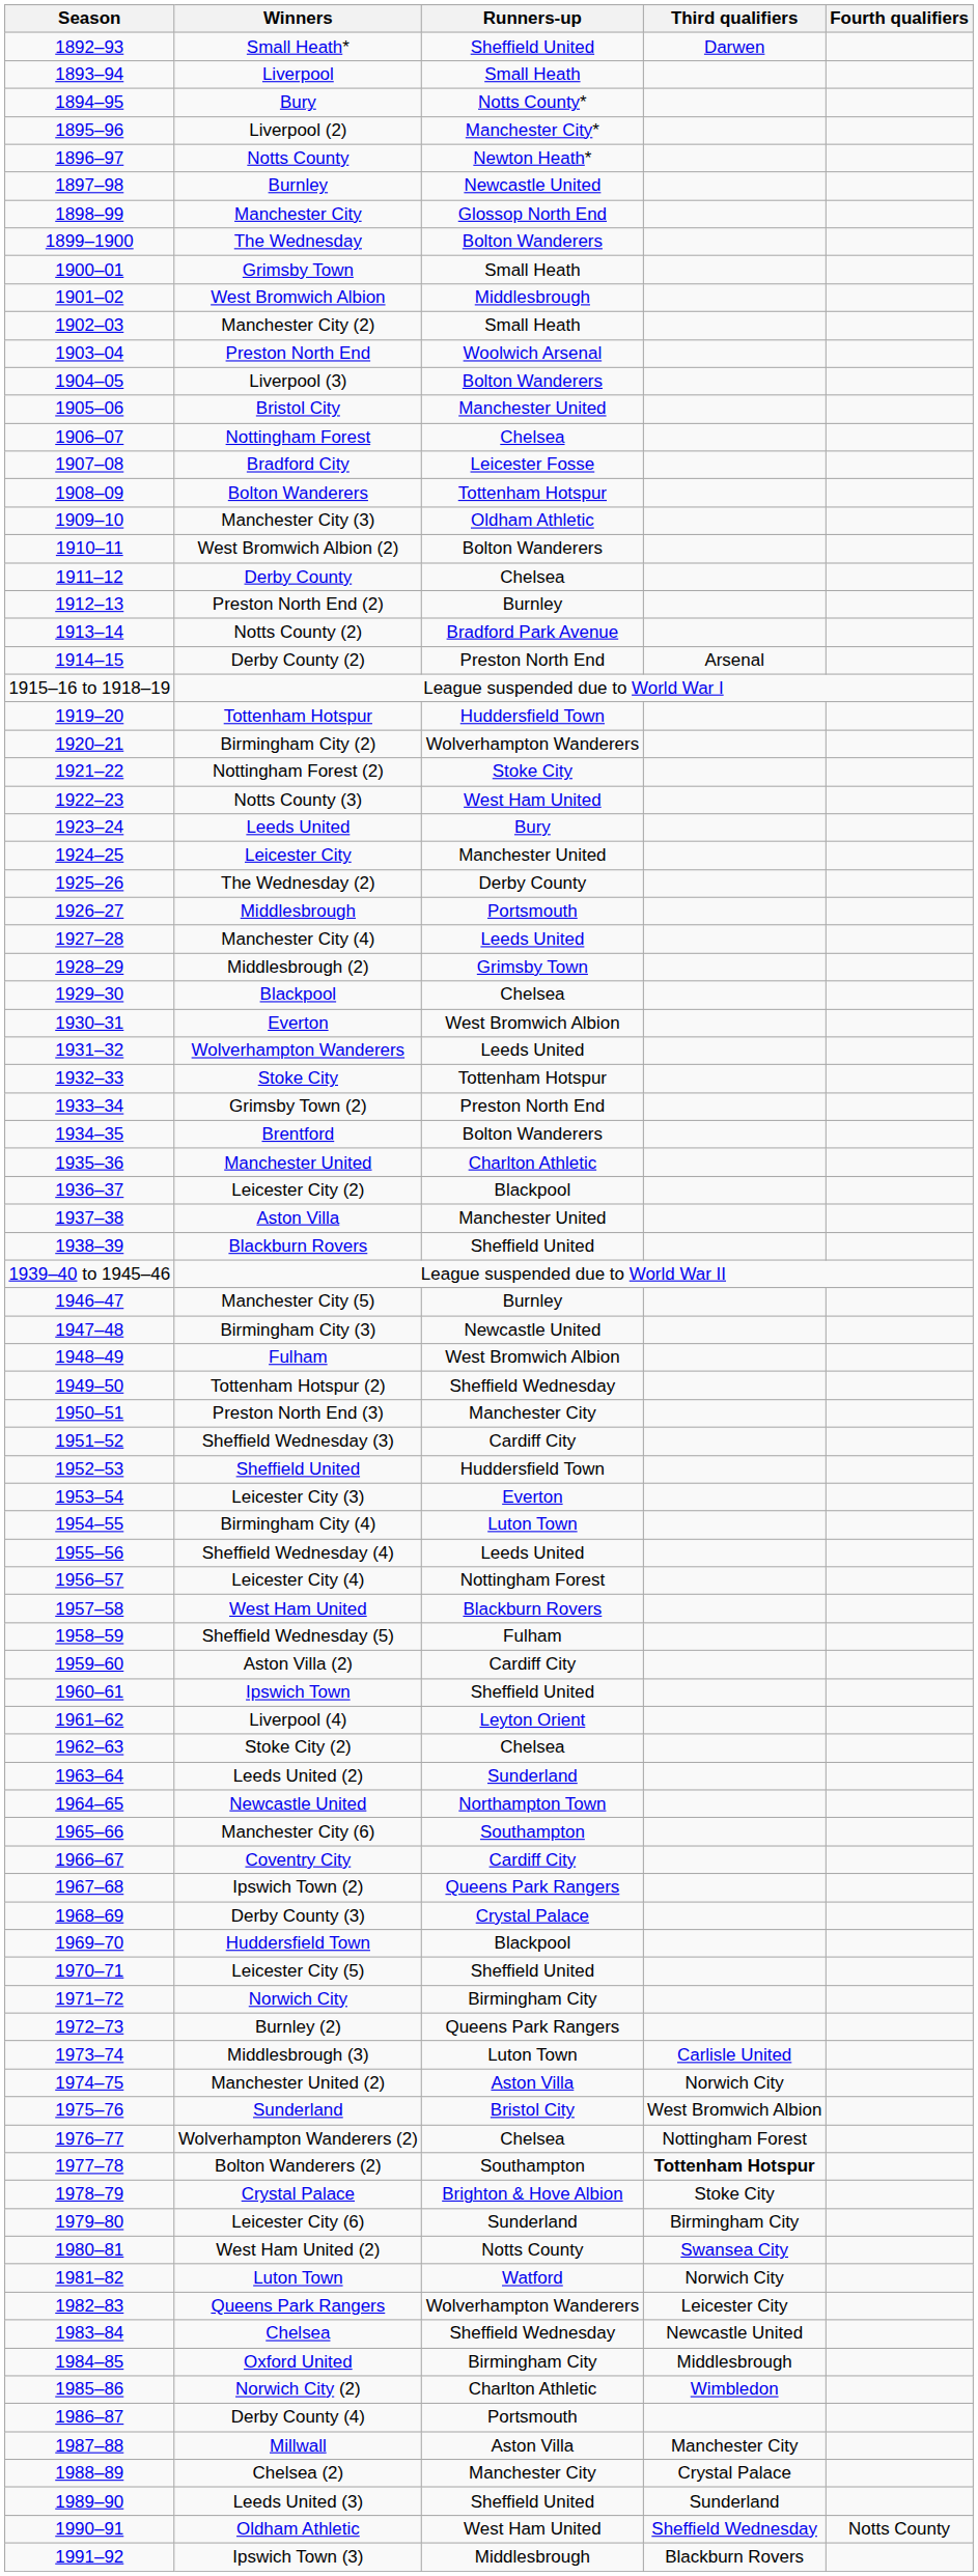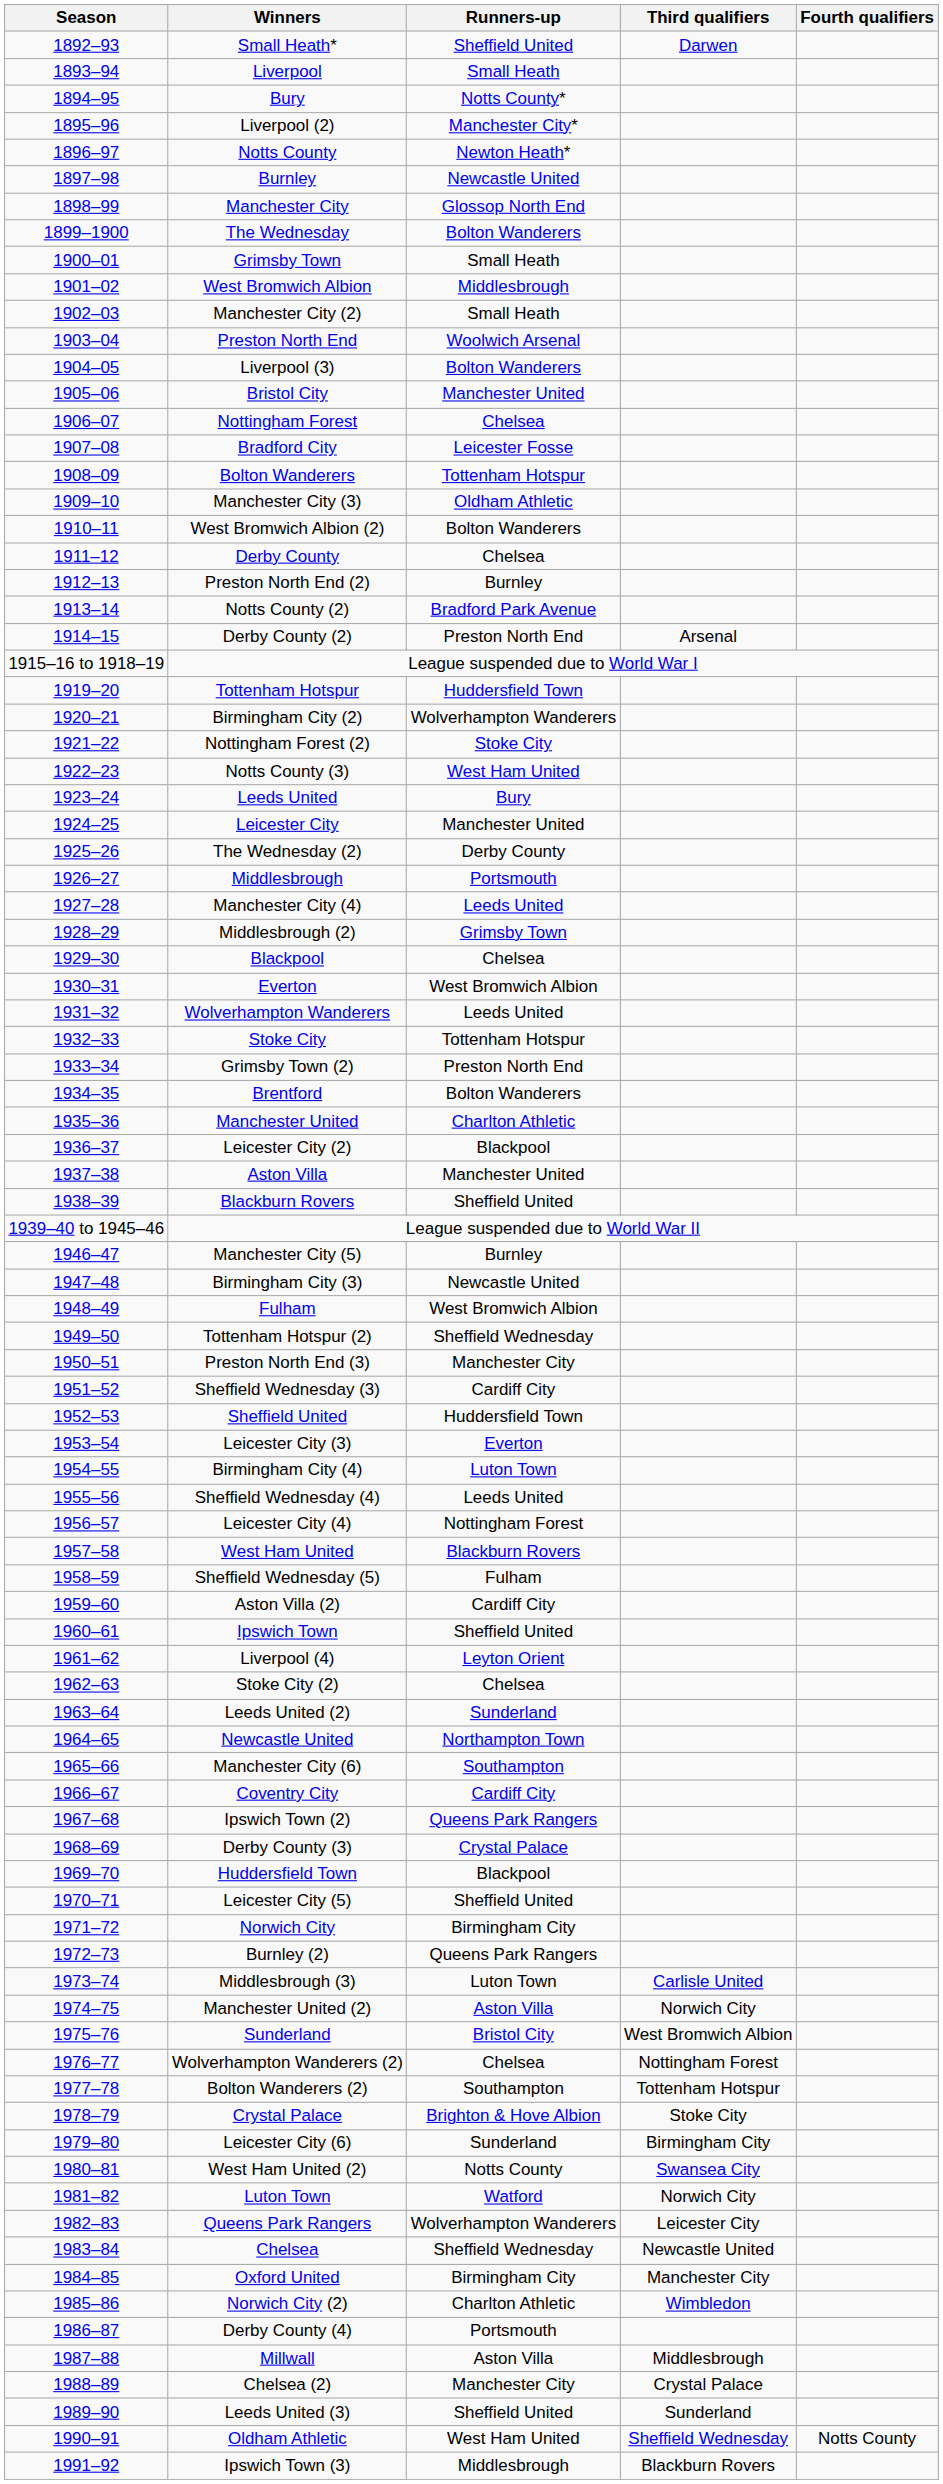Bolton Wanderers (2) | Third qualifiers: bold -> normal
Oxford United | Third qualifiers: Middlesbrough -> Manchester City
Millwall | Third qualifiers: Manchester City -> Middlesbrough
